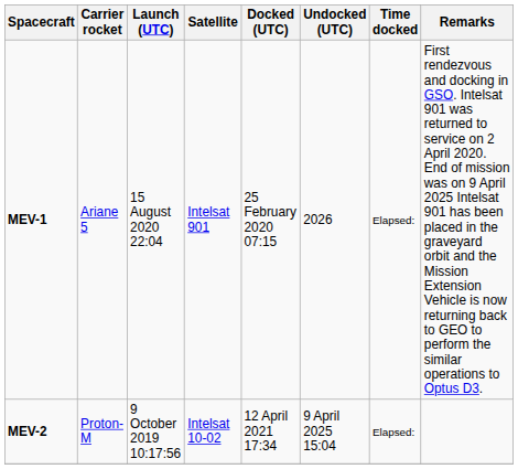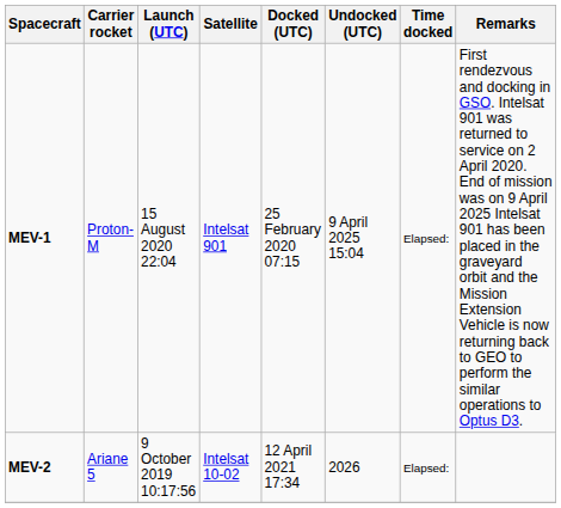MEV-1 | Carrier rocket: Ariane 5 -> Proton-M
MEV-1 | Undocked (UTC): 2026 -> 9 April 2025 15:04
MEV-2 | Carrier rocket: Proton-M -> Ariane 5
MEV-2 | Undocked (UTC): 9 April 2025 15:04 -> 2026
